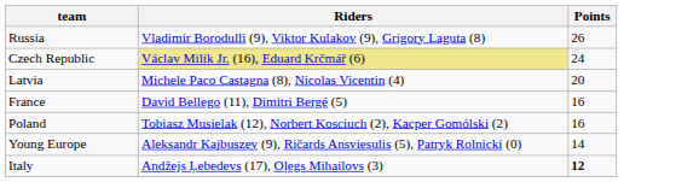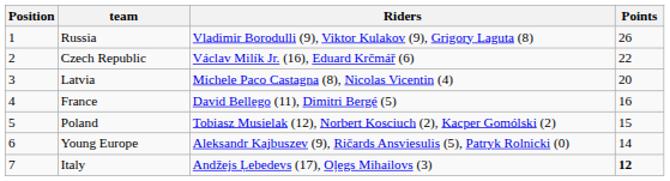+ column: Position | 1 | 2 | 3 | 4 | 5 | 6 | 7
Czech Republic | Riders: khaki background -> no background
Czech Republic | Points: 24 -> 22
Poland | Points: 16 -> 15
